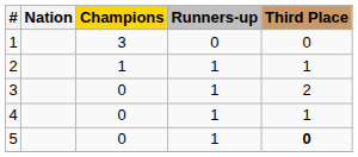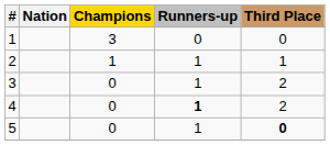4 | Runners-up: normal -> bold
4 | Third Place: 1 -> 2
